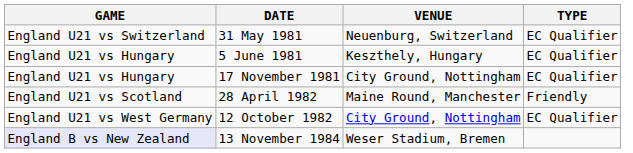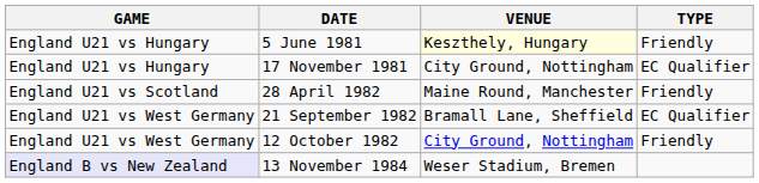- row: England U21 vs Switzerland | 31 May 1981 | Neuenburg, Switzerland | EC Qualifier
5 June 1981 | VENUE: no background -> lightyellow background
5 June 1981 | TYPE: EC Qualifier -> Friendly
+ row: England U21 vs West Germany | 21 September 1982 | Bramall Lane, Sheffield | EC Qualifier
12 October 1982 | TYPE: EC Qualifier -> Friendly
